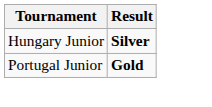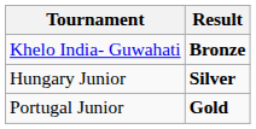+ row: Khelo India- Guwahati | Bronze
